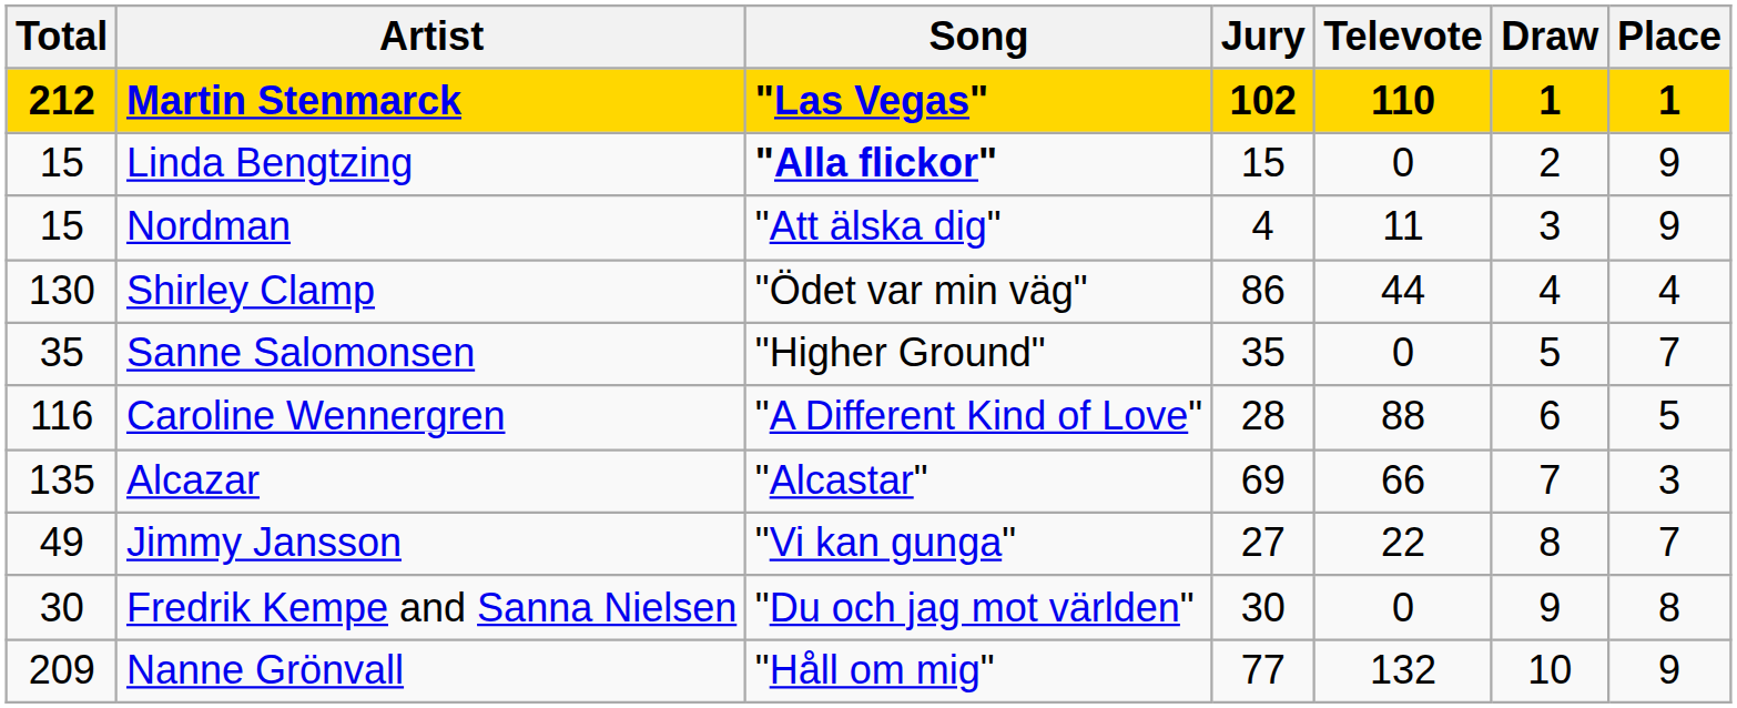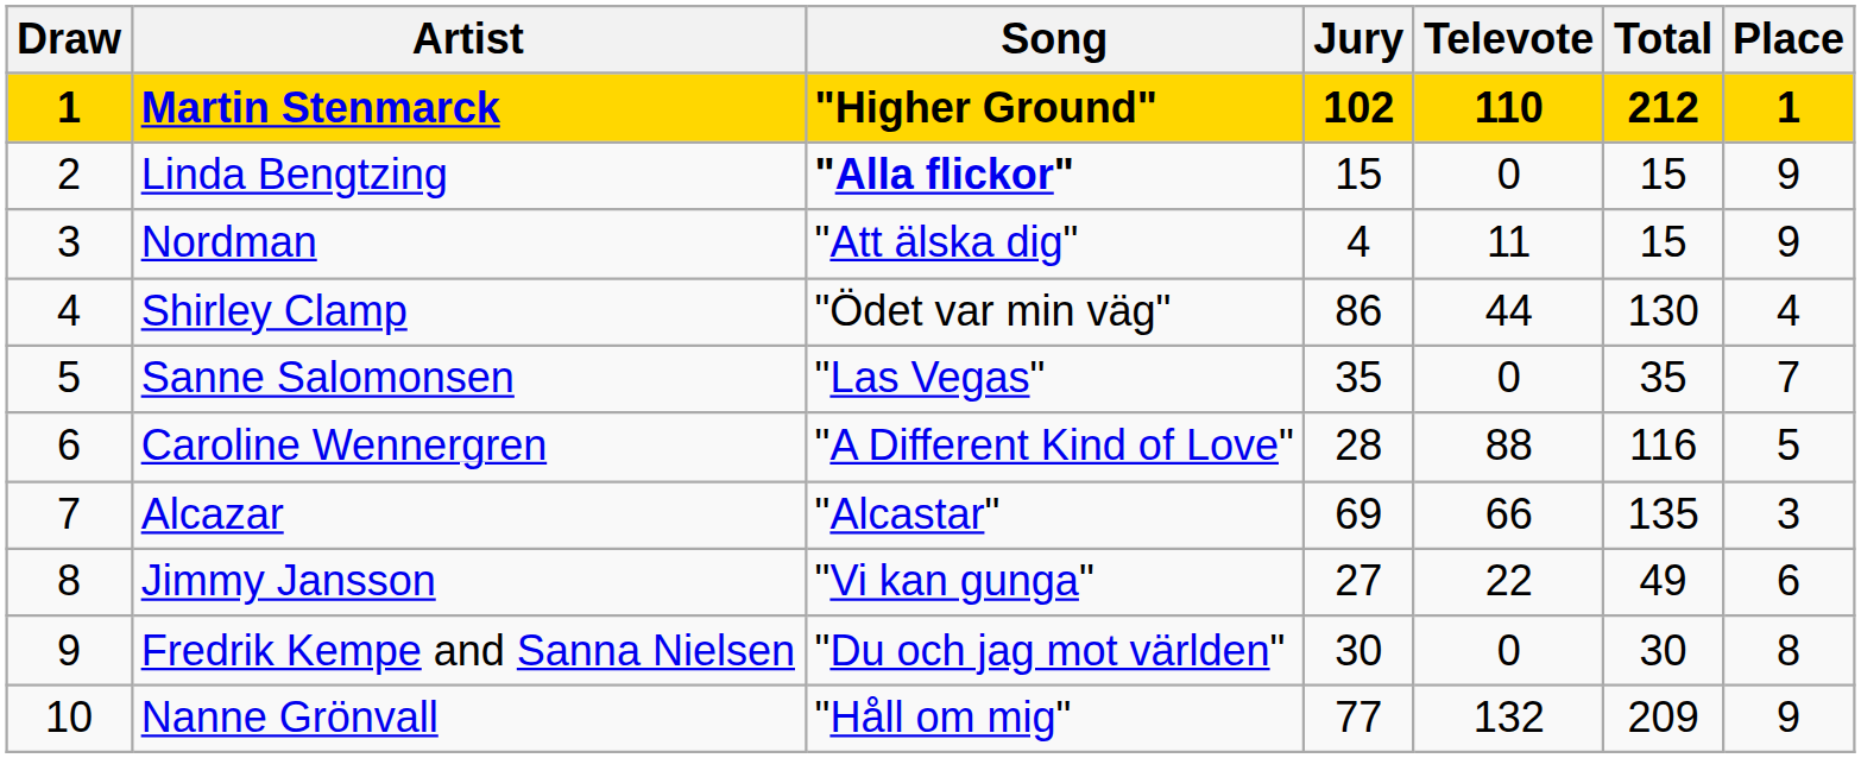columns swapped: Draw <-> Total
Martin Stenmarck | Song: "Las Vegas" -> "Higher Ground"
Sanne Salomonsen | Song: "Higher Ground" -> "Las Vegas"
Jimmy Jansson | Place: 7 -> 6
